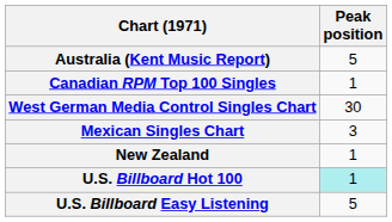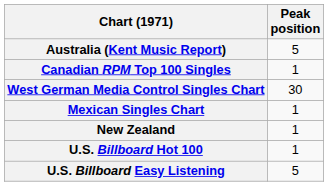Mexican Singles Chart | Peak position: 3 -> 1
U.S. Billboard Hot 100 | Peak position: paleturquoise background -> no background
